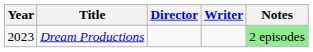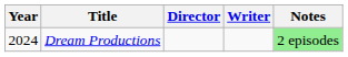Dream Productions | Year: 2023 -> 2024
